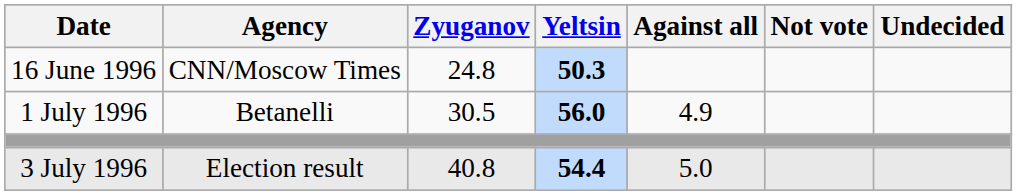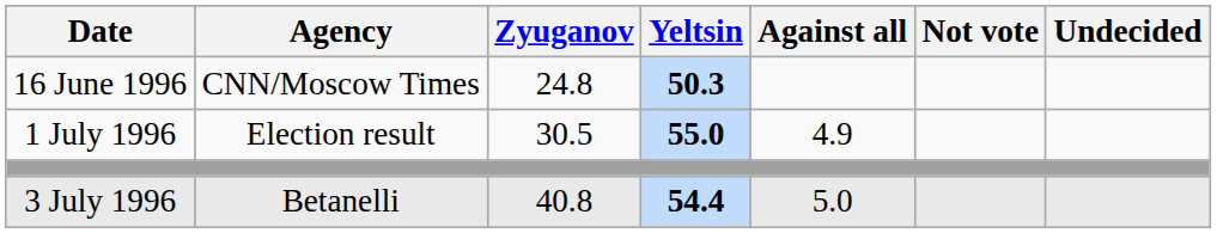1 July 1996 | Agency: Betanelli -> Election result
1 July 1996 | Yeltsin: 56.0 -> 55.0
3 July 1996 | Agency: Election result -> Betanelli
